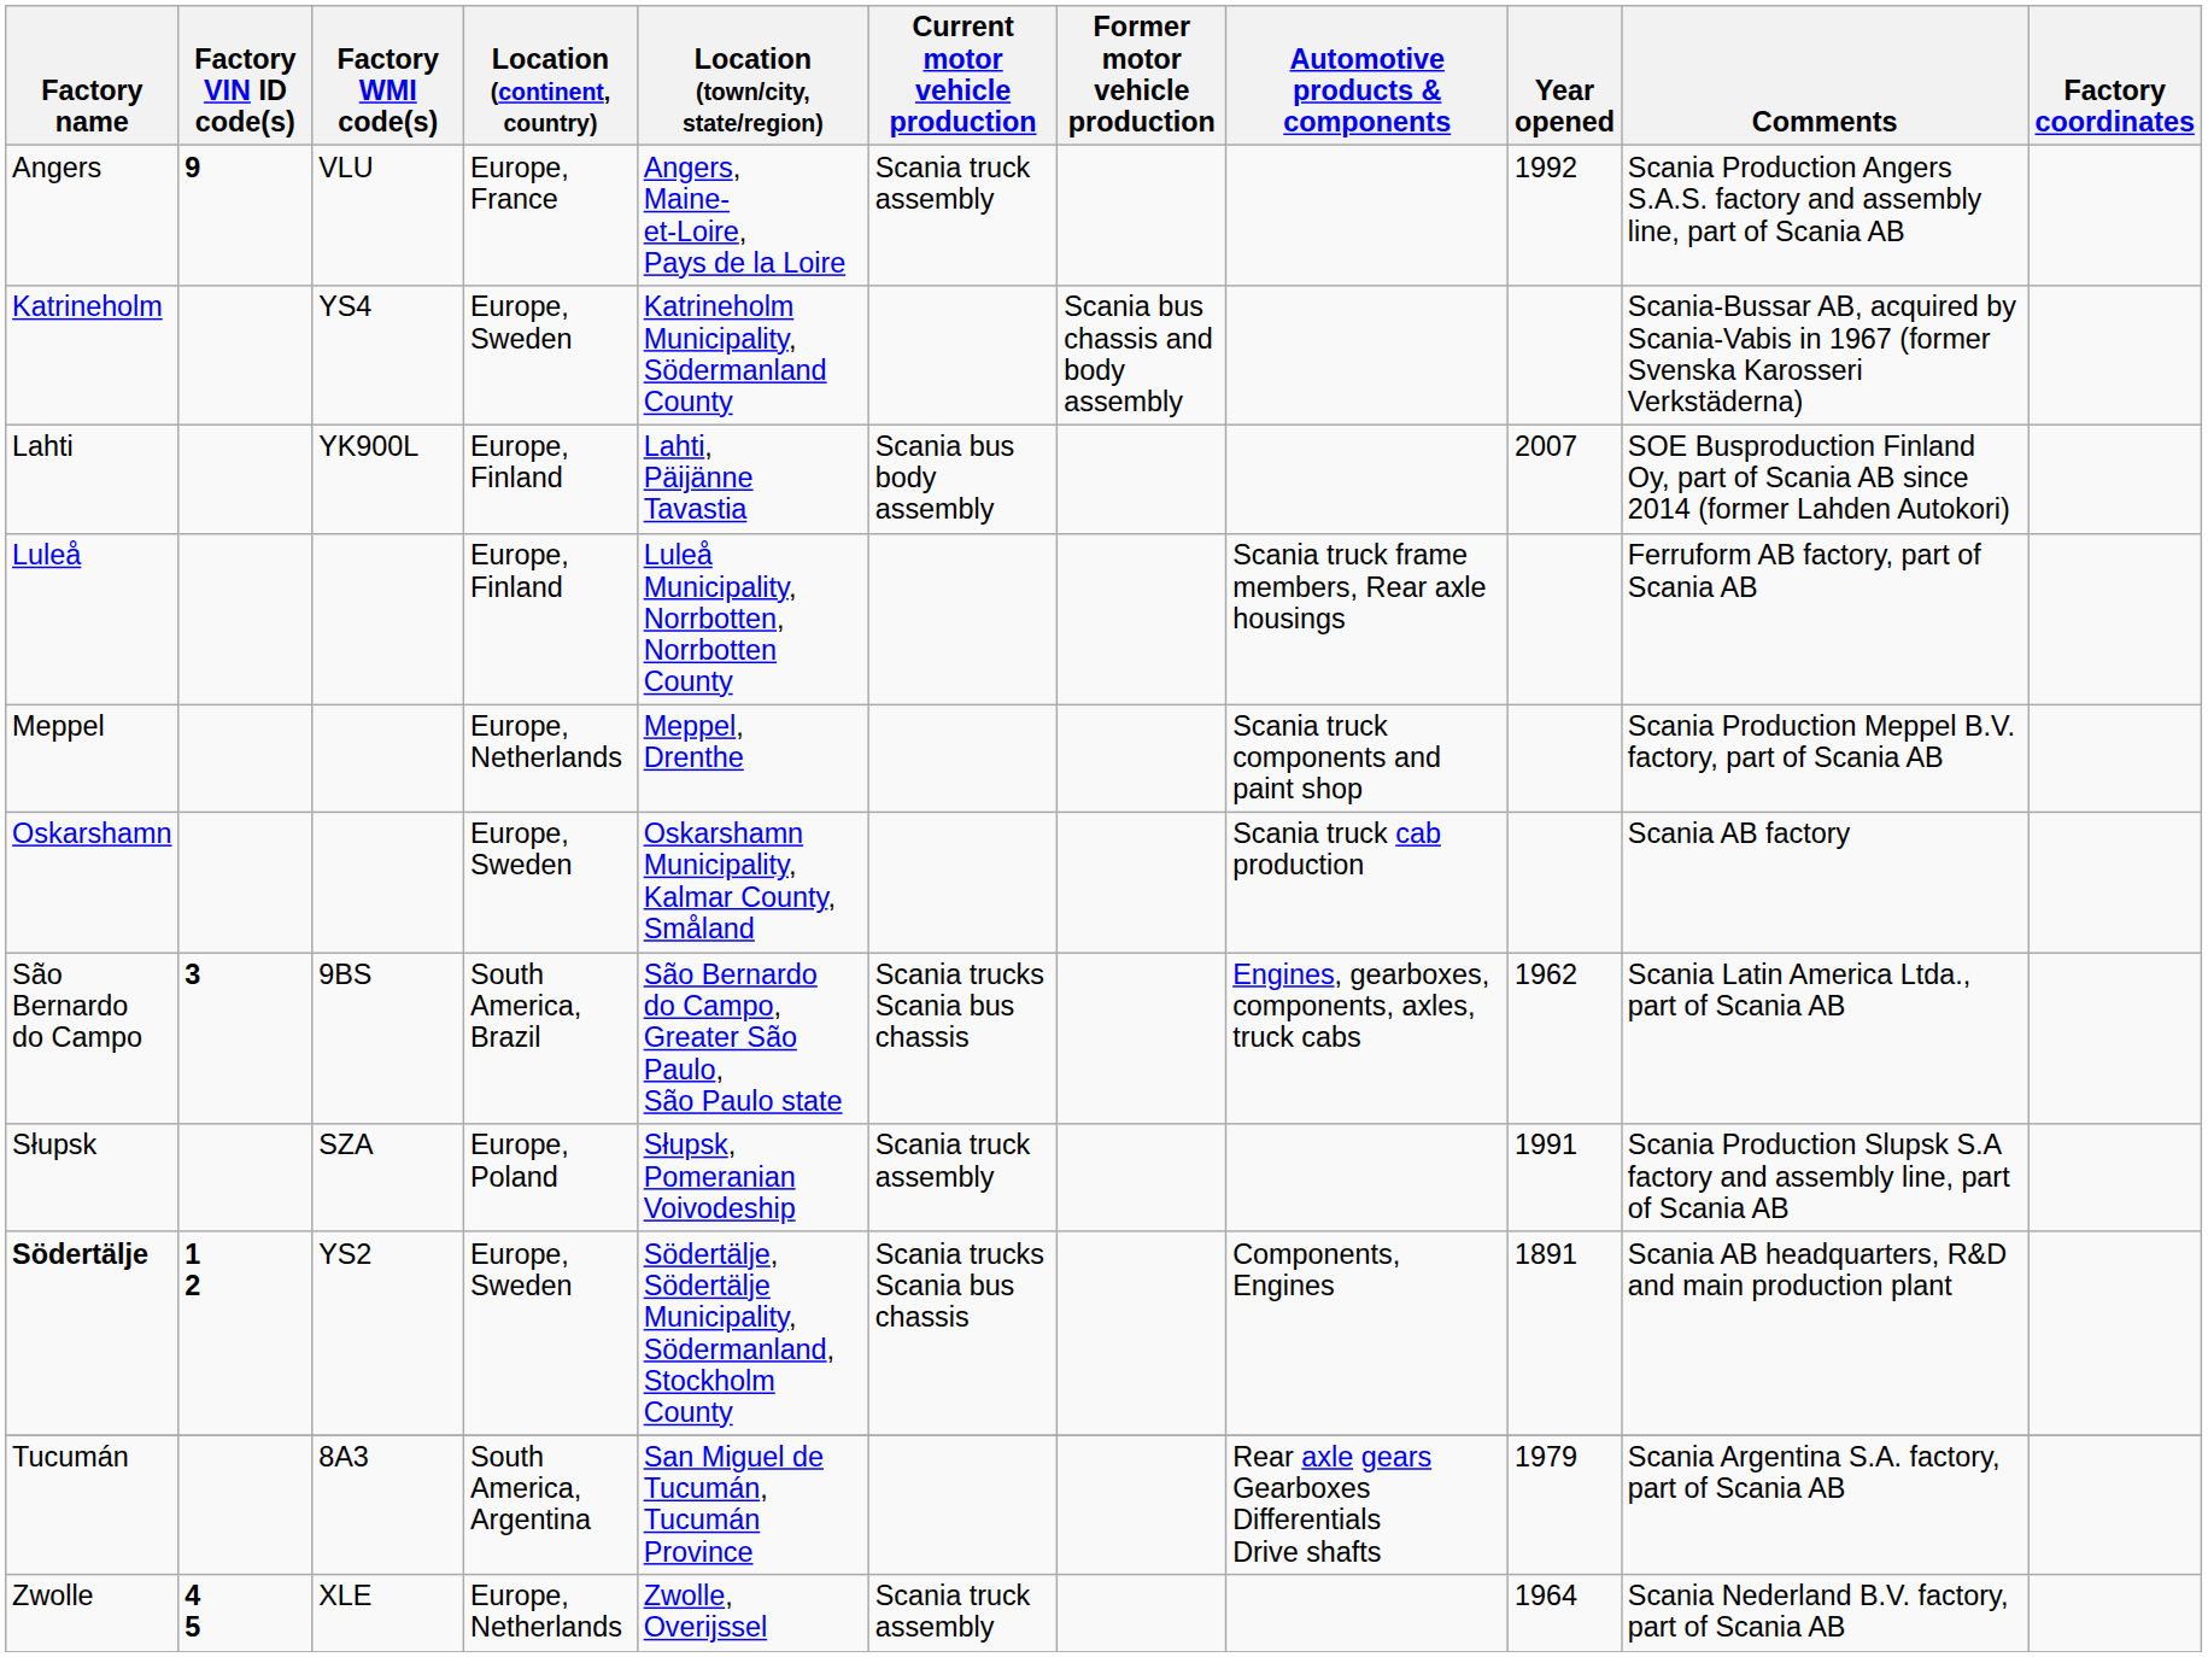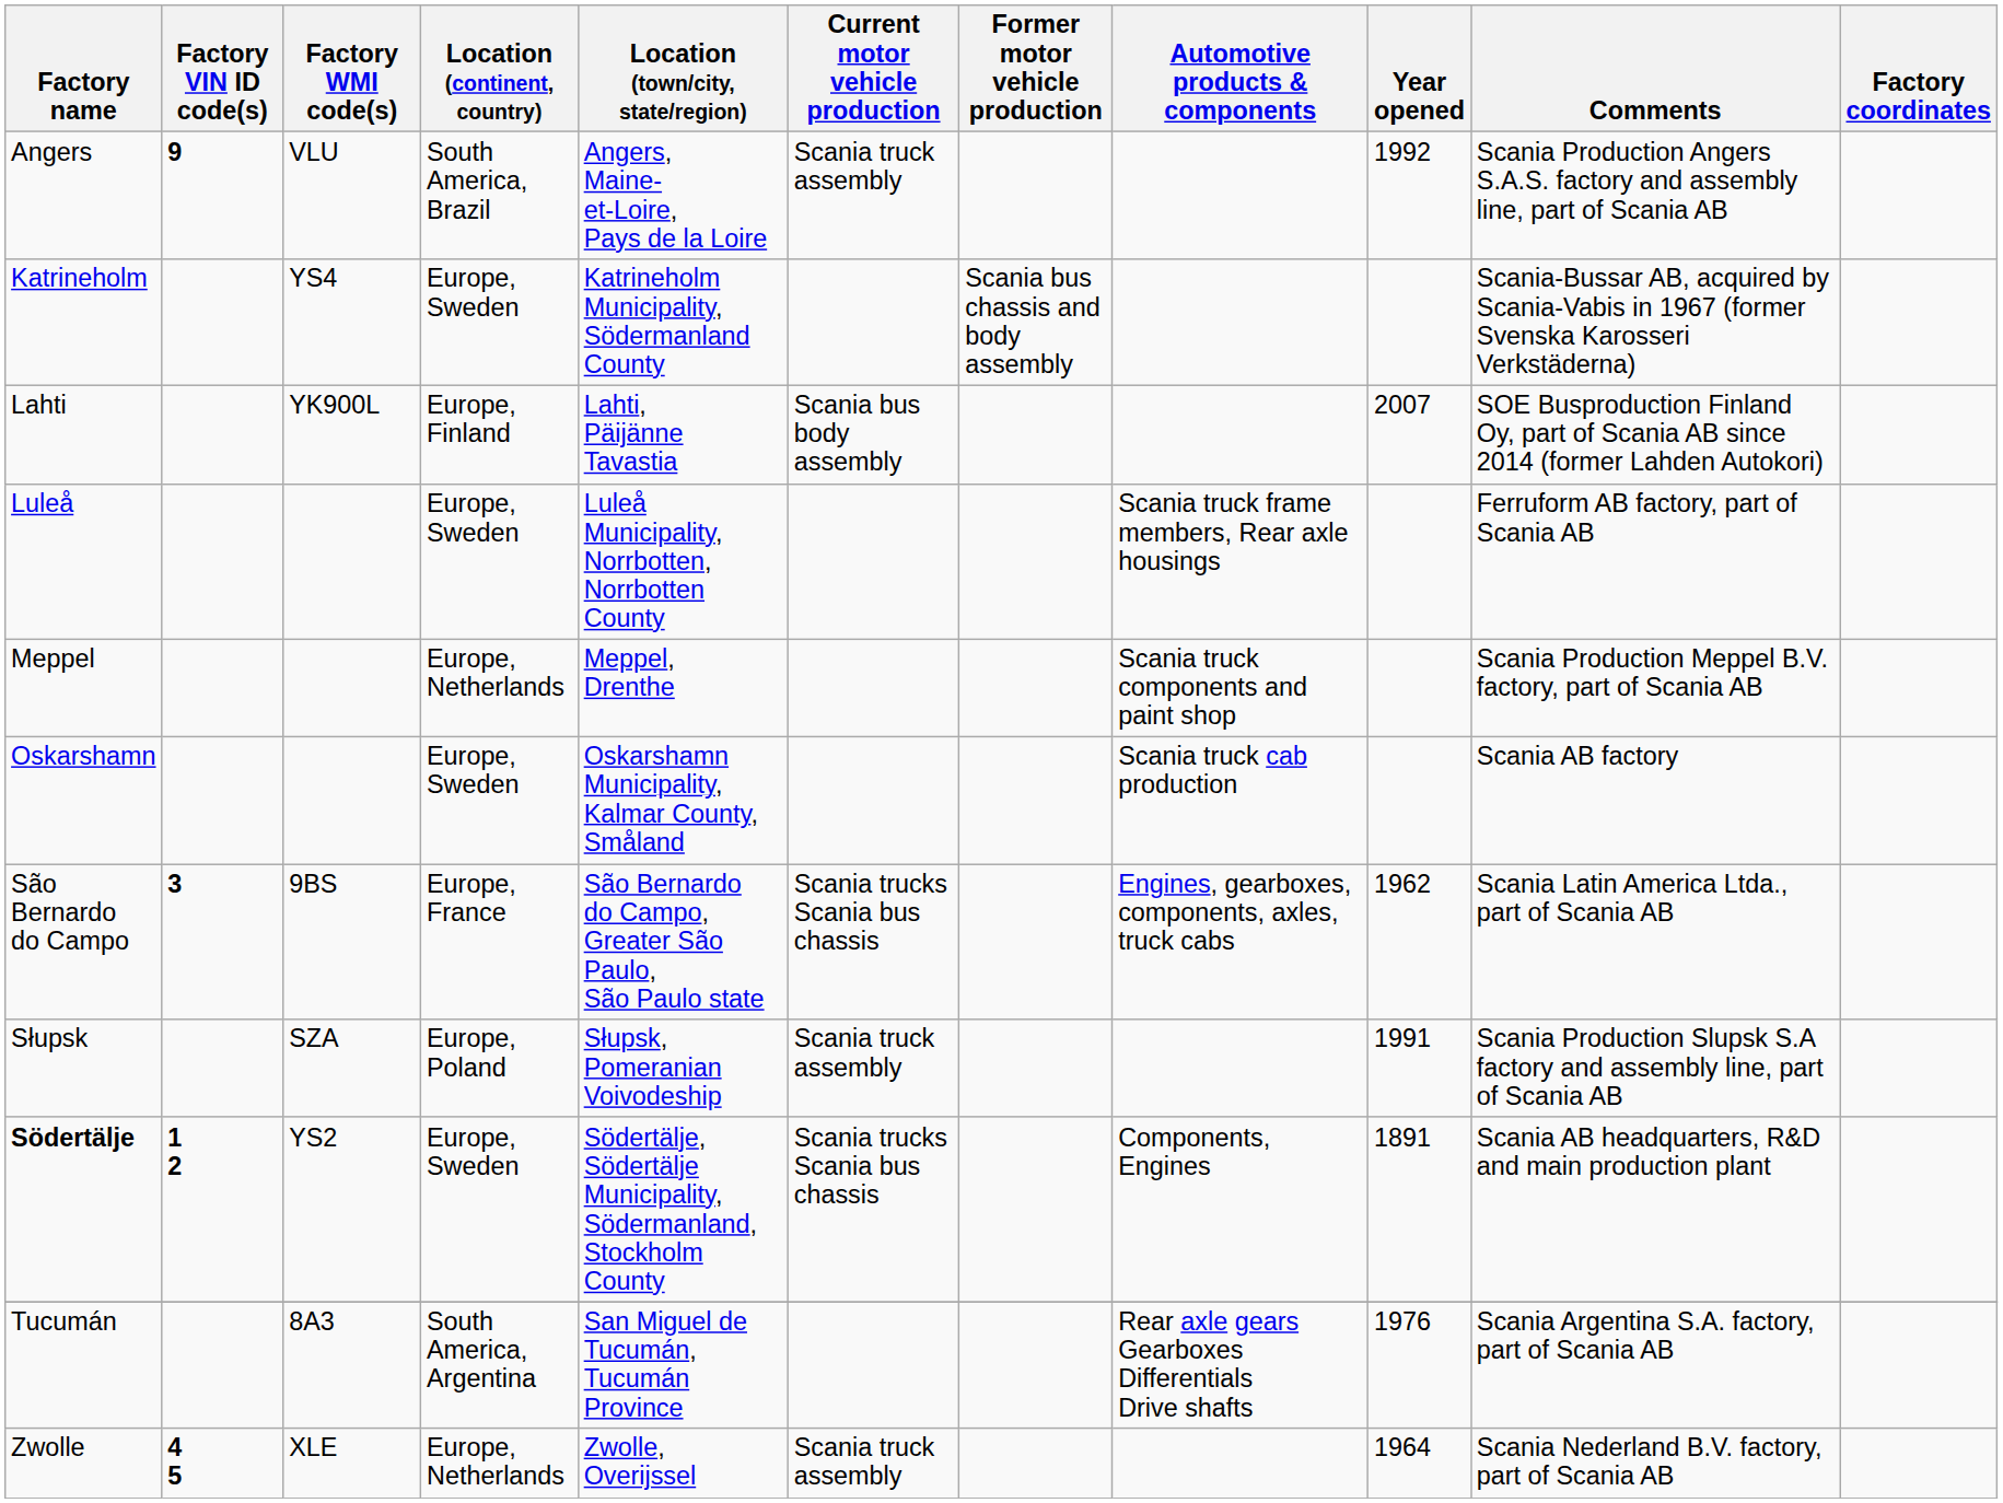Angers | Location (continent, country): Europe, France -> South America, Brazil
Luleå | Location (continent, country): Europe, Finland -> Europe, Sweden
São Bernardo do Campo | Location (continent, country): South America, Brazil -> Europe, France
Tucumán | Year opened: 1979 -> 1976
